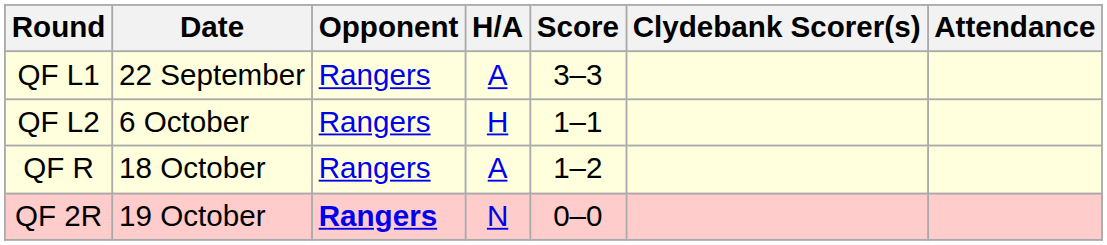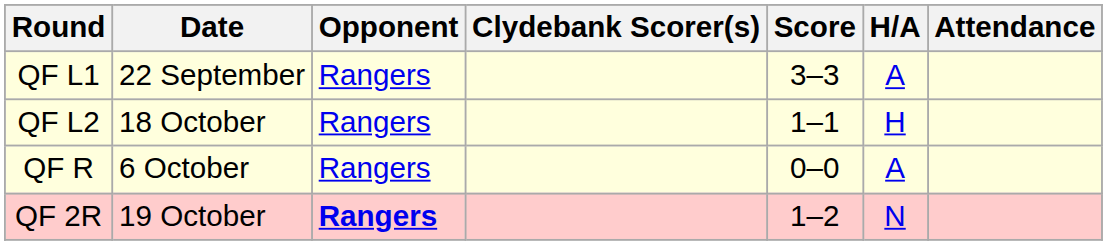columns swapped: H/A <-> Clydebank Scorer(s)
QF L2 | Date: 6 October -> 18 October
QF R | Date: 18 October -> 6 October
QF R | Score: 1–2 -> 0–0
QF 2R | Score: 0–0 -> 1–2
